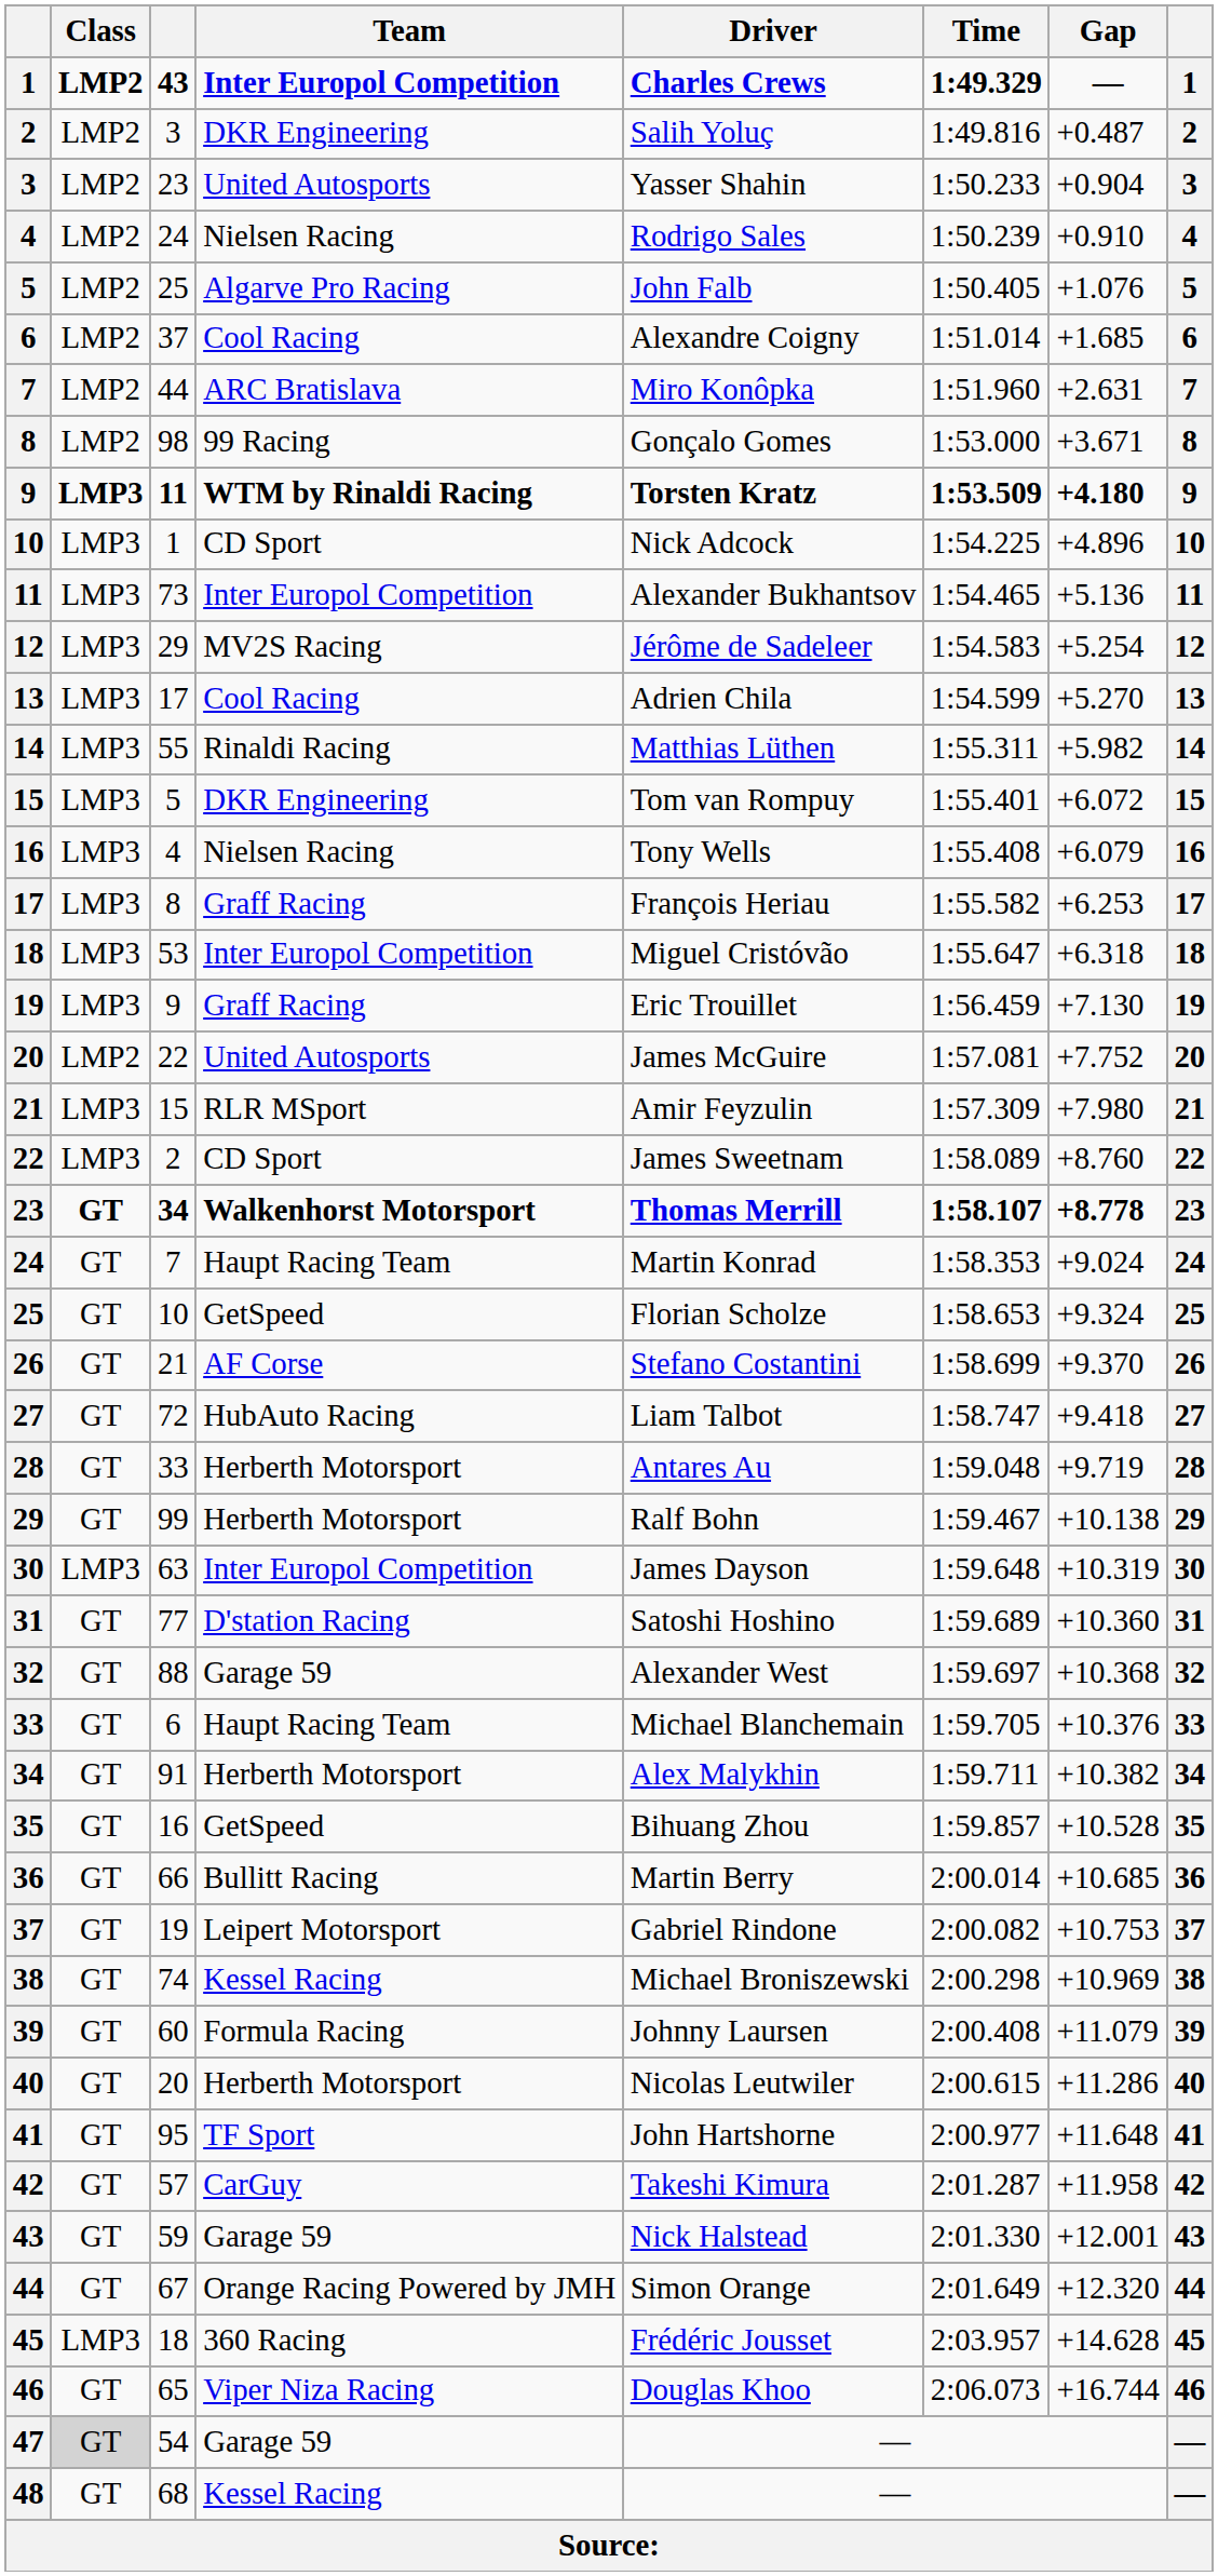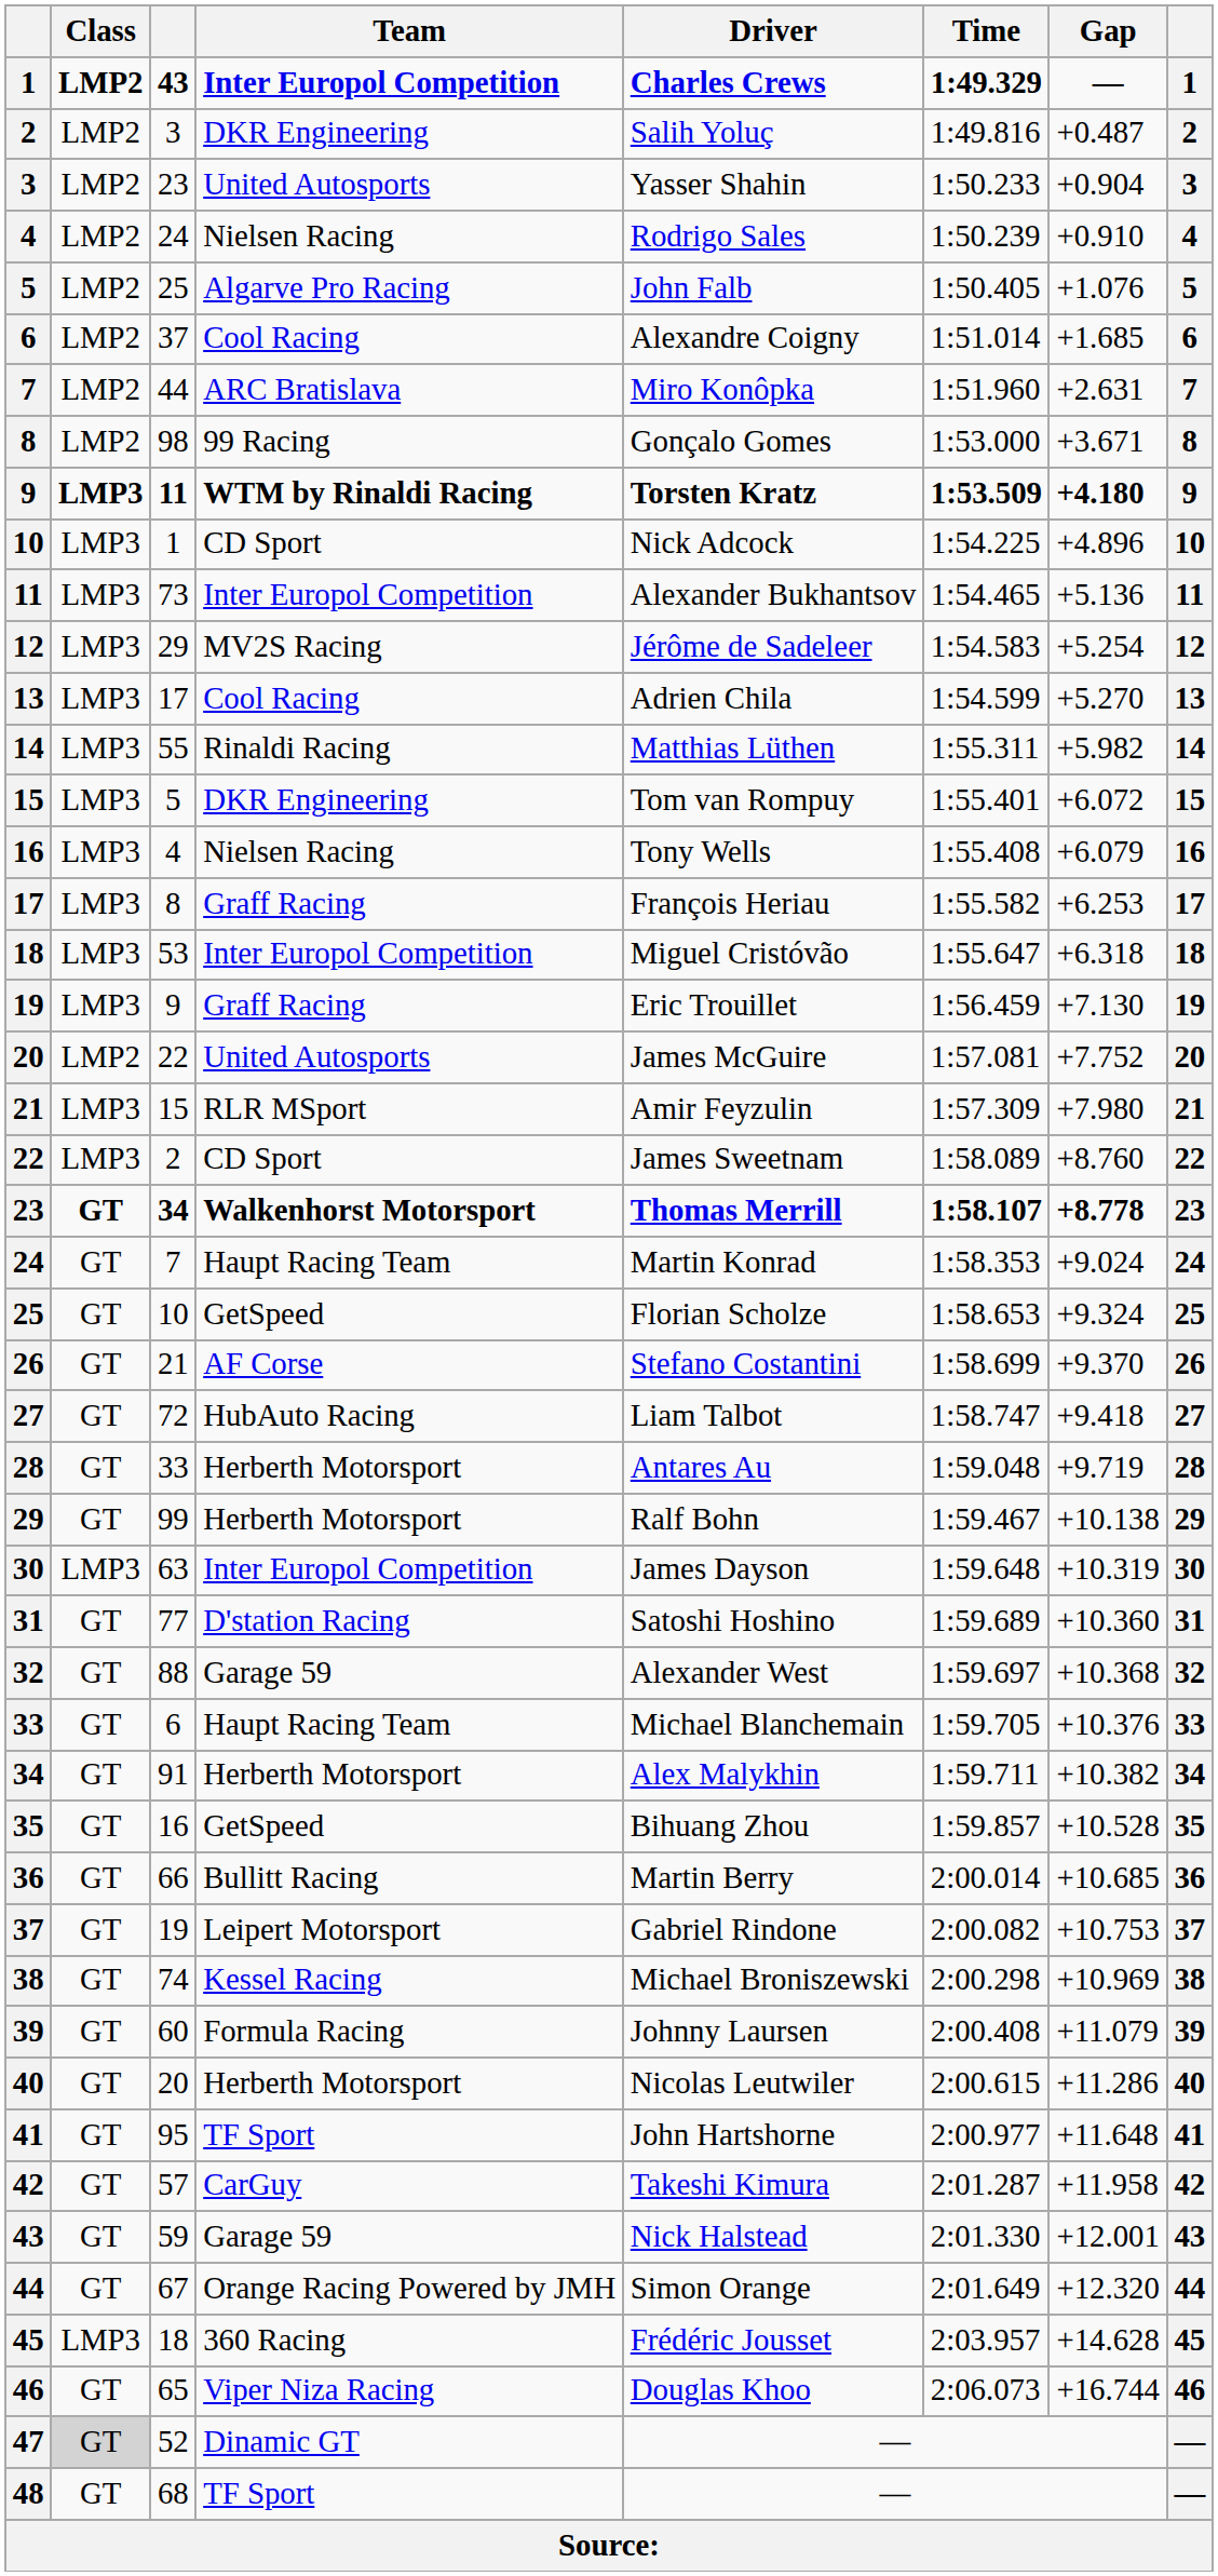47 | column 3: 54 -> 52
47 | Team: Garage 59 -> Dinamic GT
48 | Team: Kessel Racing -> TF Sport
